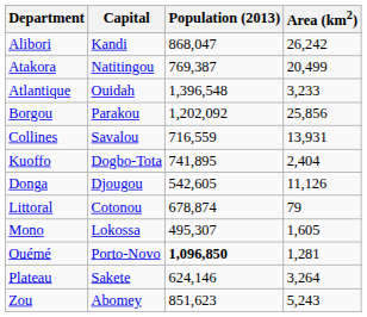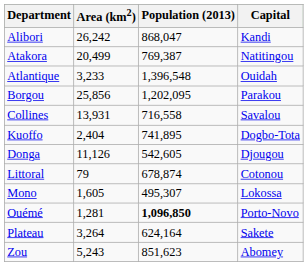columns swapped: Capital <-> Area (km2)
Borgou | Population (2013): 1,202,092 -> 1,202,095
Collines | Population (2013): 716,559 -> 716,558
Plateau | Population (2013): 624,146 -> 624,164
